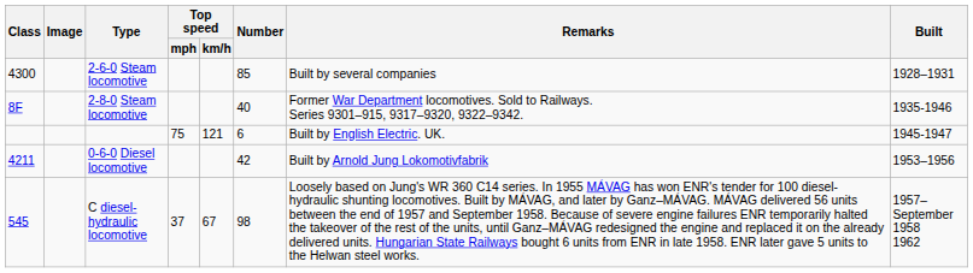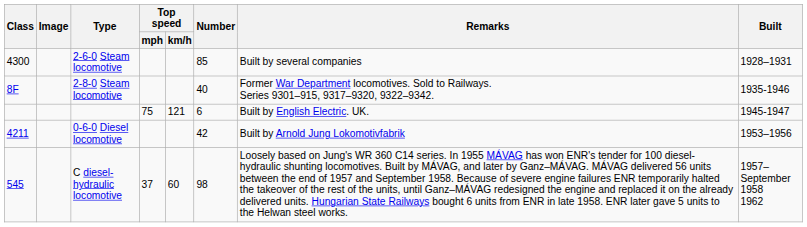C diesel-hydraulic locomotive | Top speed / km/h: 67 -> 60
